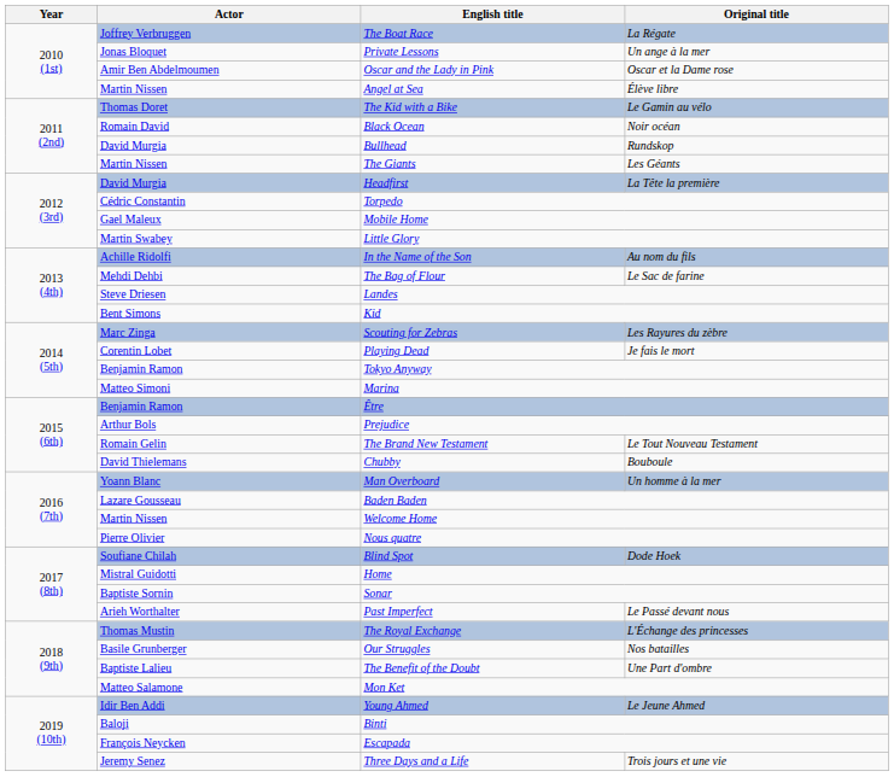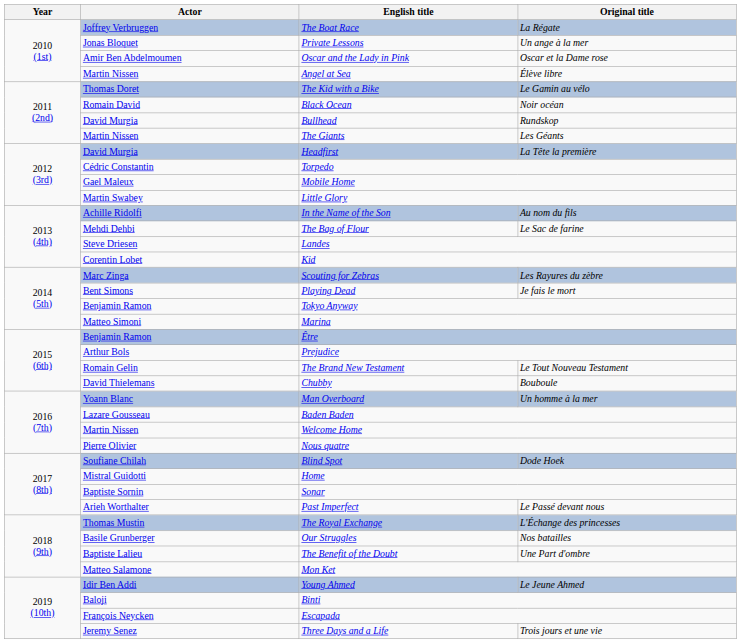Kid | Actor: Bent Simons -> Corentin Lobet
Playing Dead | Actor: Corentin Lobet -> Bent Simons
